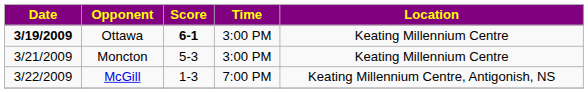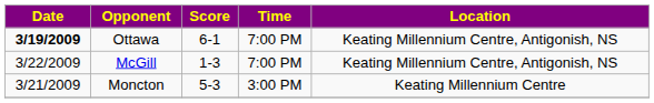Ottawa | Score: bold -> normal
Ottawa | Time: 3:00 PM -> 7:00 PM
Ottawa | Location: Keating Millennium Centre -> Keating Millennium Centre, Antigonish, NS
rows swapped: Moncton <-> McGill
